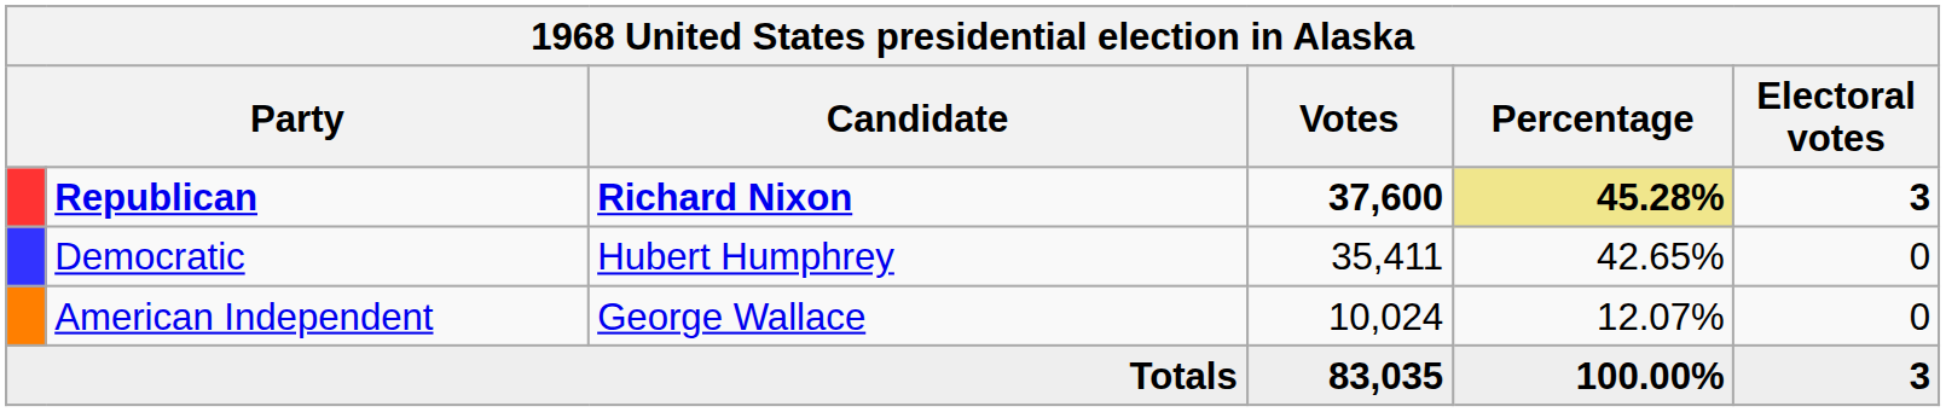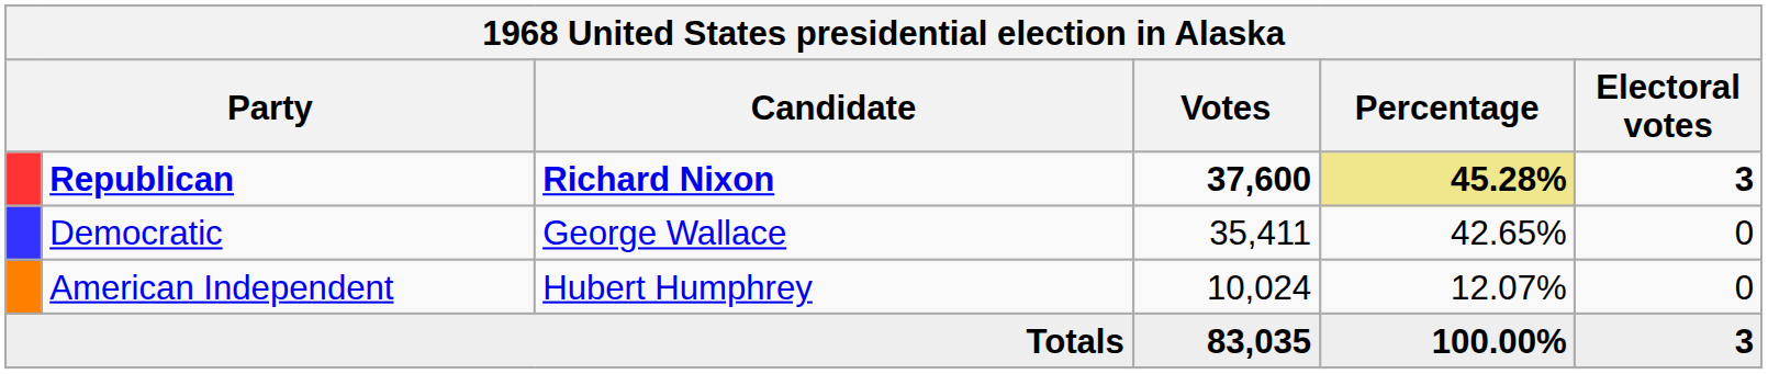Democratic | Candidate: Hubert Humphrey -> George Wallace
American Independent | Candidate: George Wallace -> Hubert Humphrey
